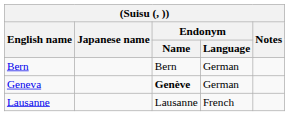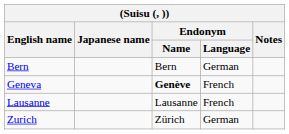Geneva | Endonym / Language: German -> French
+ row: Zurich | Zürich | German
